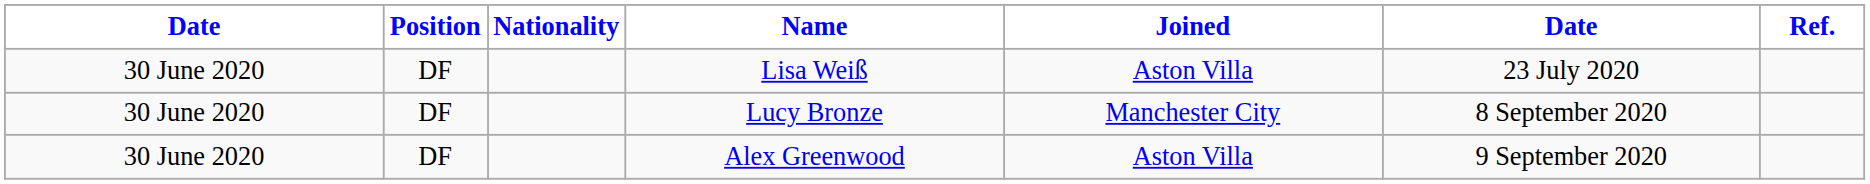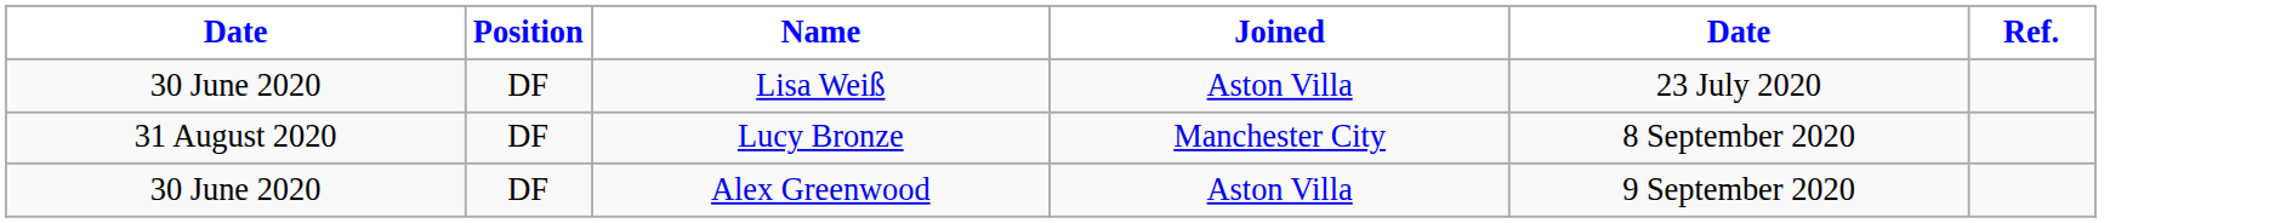- column: Nationality
Lucy Bronze | column 1: 30 June 2020 -> 31 August 2020
